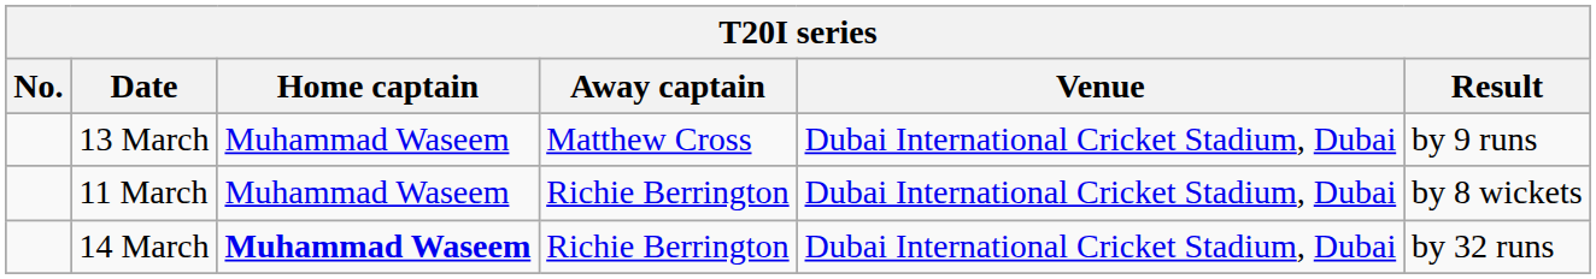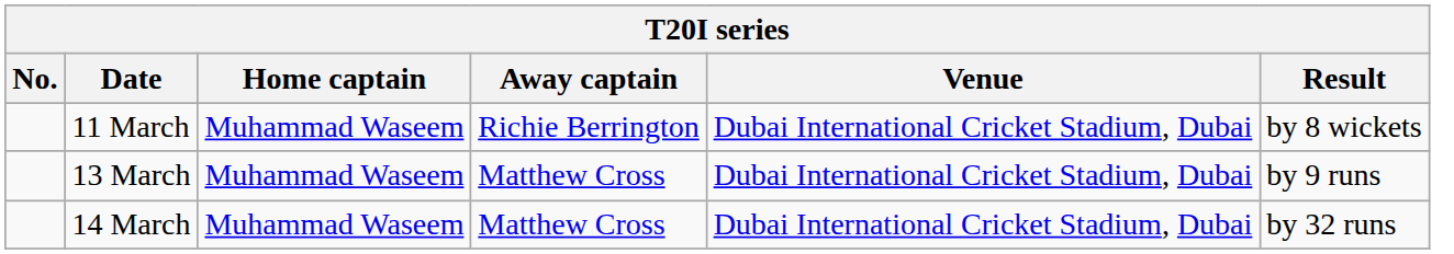rows swapped: 11 March <-> 13 March
14 March | Home captain: bold -> normal
14 March | Away captain: Richie Berrington -> Matthew Cross
